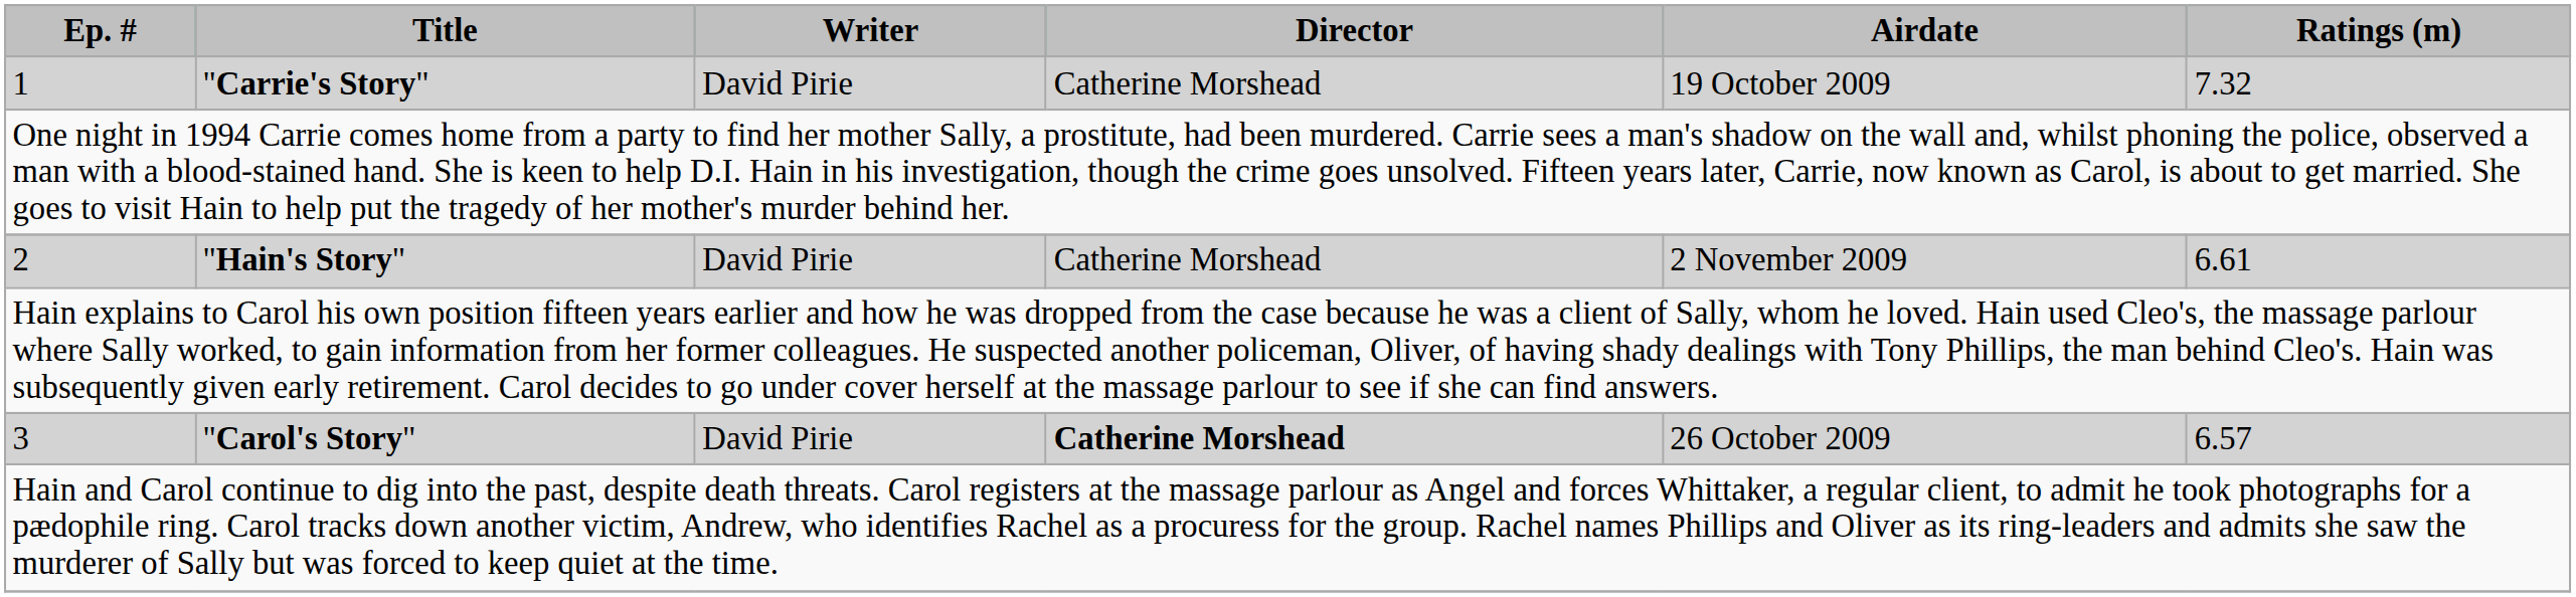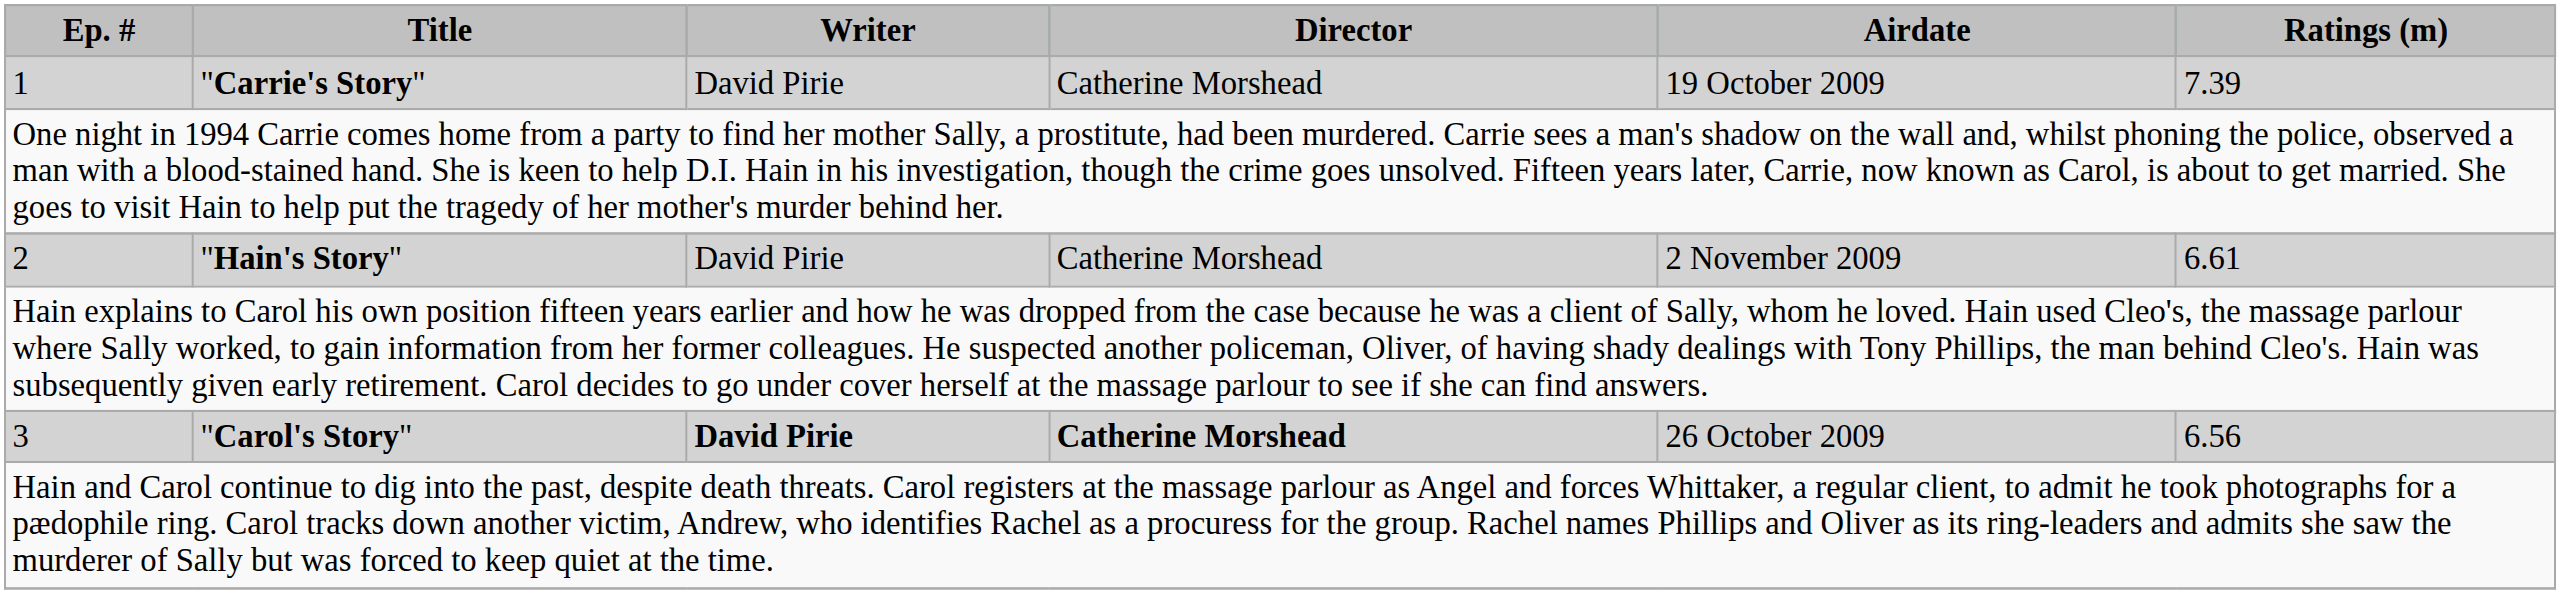1 | Ratings (m): 7.32 -> 7.39
3 | Writer: normal -> bold
3 | Ratings (m): 6.57 -> 6.56
